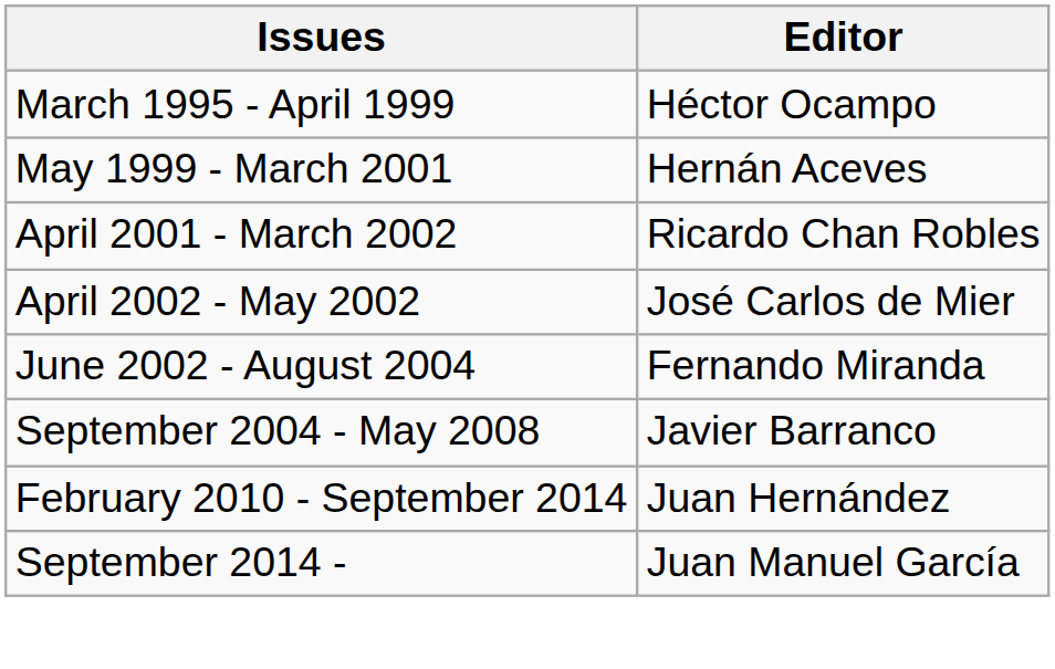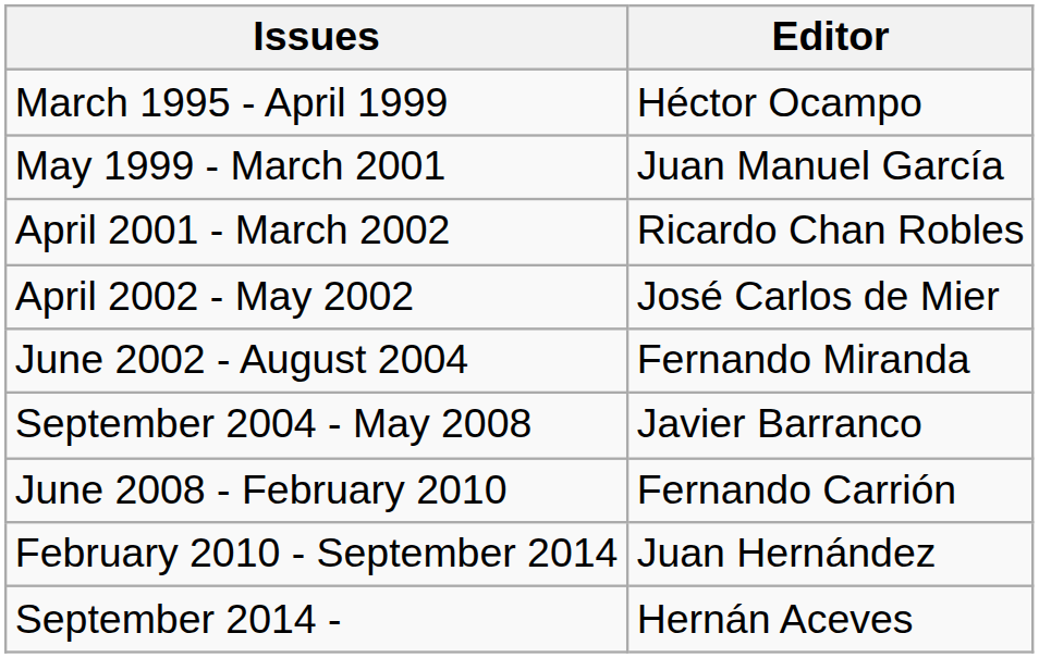May 1999 - March 2001 | Editor: Hernán Aceves -> Juan Manuel García
+ row: June 2008 - February 2010 | Fernando Carrión
September 2014 - | Editor: Juan Manuel García -> Hernán Aceves
